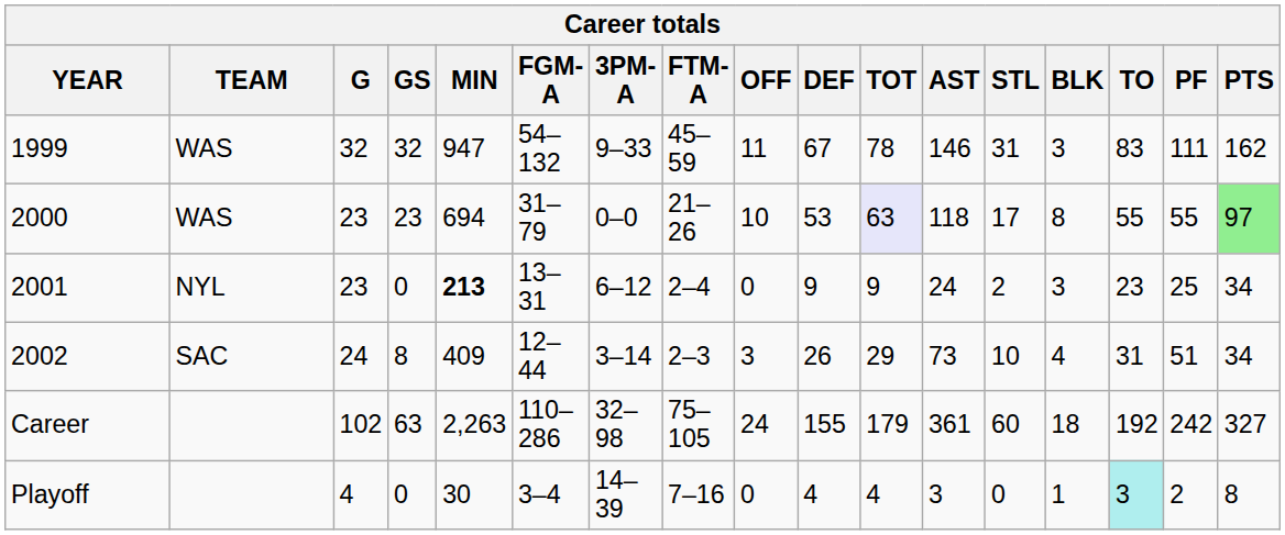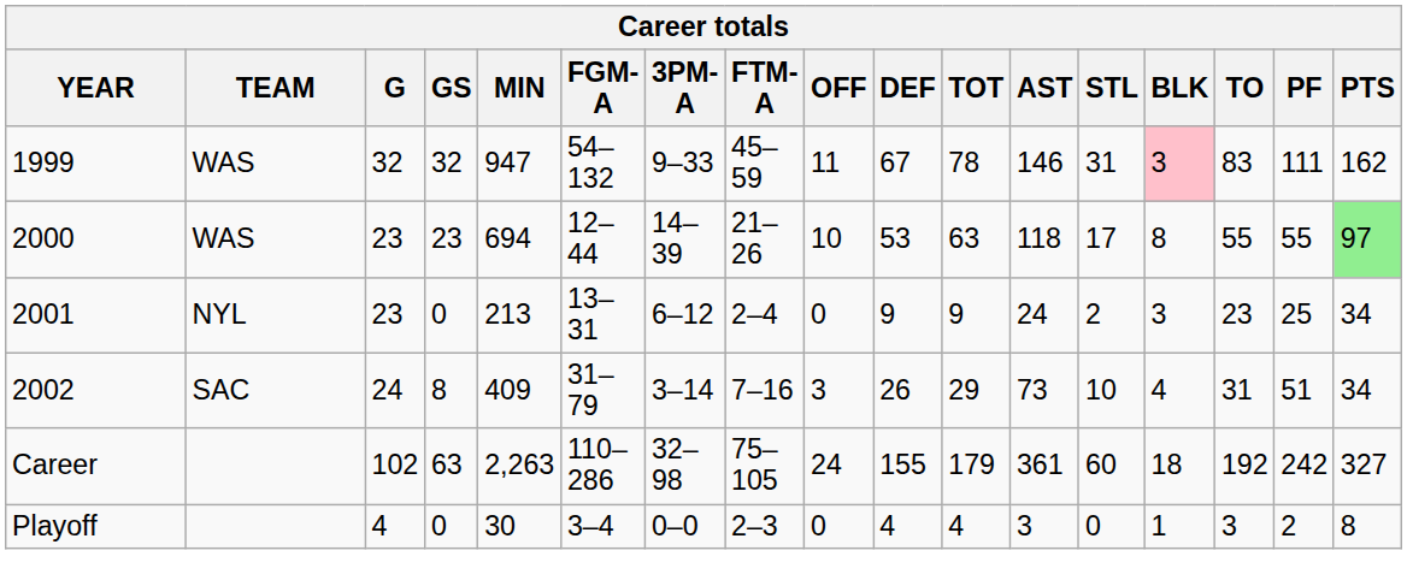1999 | BLK: no background -> pink background
2000 | FGM-A: 31–79 -> 12–44
2000 | 3PM-A: 0–0 -> 14–39
2000 | TOT: lavender background -> no background
2001 | MIN: bold -> normal
2002 | FGM-A: 12–44 -> 31–79
2002 | FTM-A: 2–3 -> 7–16
Playoff | 3PM-A: 14–39 -> 0–0
Playoff | FTM-A: 7–16 -> 2–3
Playoff | TO: paleturquoise background -> no background
